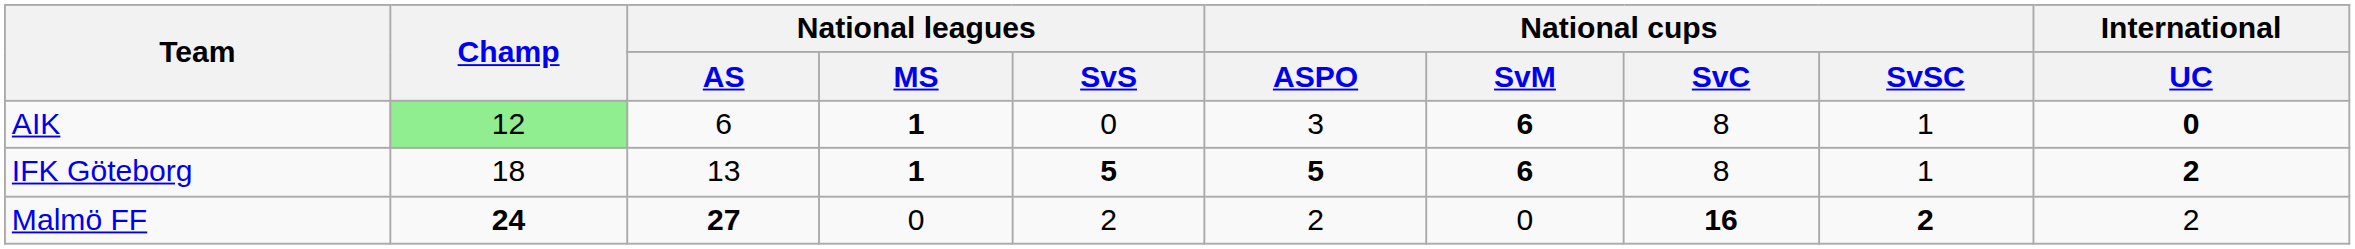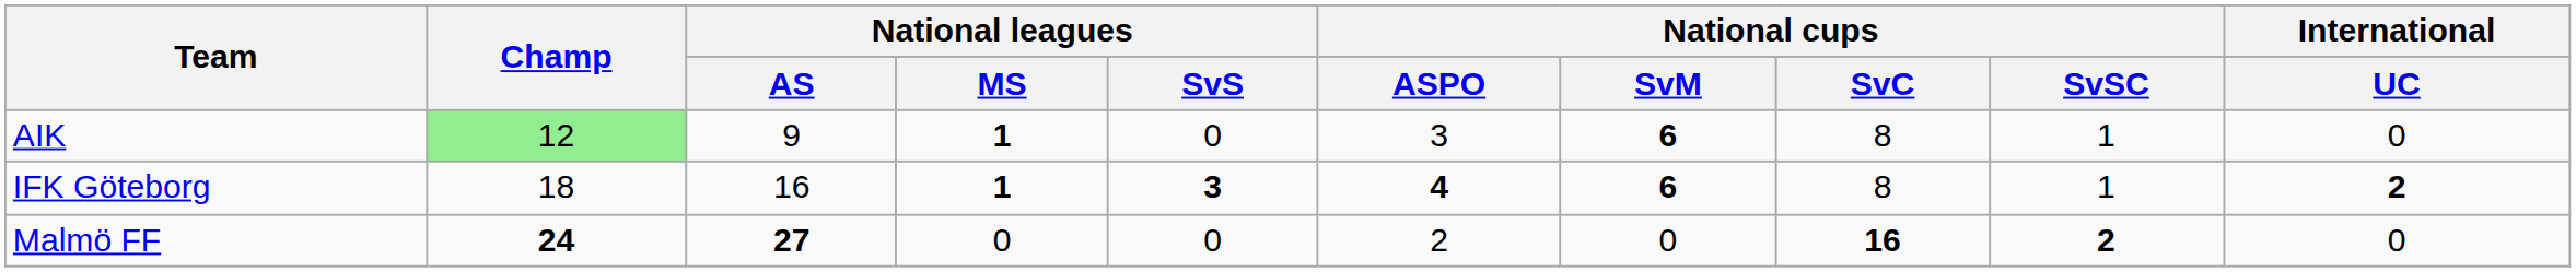AIK | National leagues / AS: 6 -> 9
AIK | International / UC: bold -> normal
IFK Göteborg | National leagues / AS: 13 -> 16
IFK Göteborg | National leagues / SvS: 5 -> 3
IFK Göteborg | National cups / ASPO: 5 -> 4
Malmö FF | National leagues / SvS: 2 -> 0
Malmö FF | International / UC: 2 -> 0
